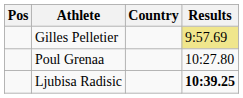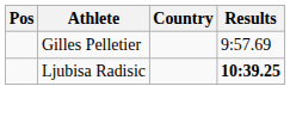Gilles Pelletier | Results: khaki background -> no background
- row: Poul Grenaa | 10:27.80
